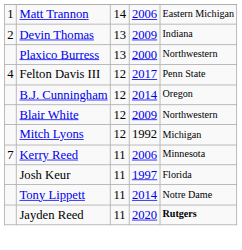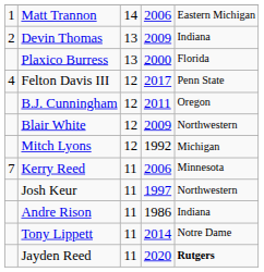Plaxico Burress | column 5: Northwestern -> Florida
B.J. Cunningham | column 4: 2014 -> 2011
Josh Keur | column 5: Florida -> Northwestern
+ row: Andre Rison | 11 | 1986 | Indiana
